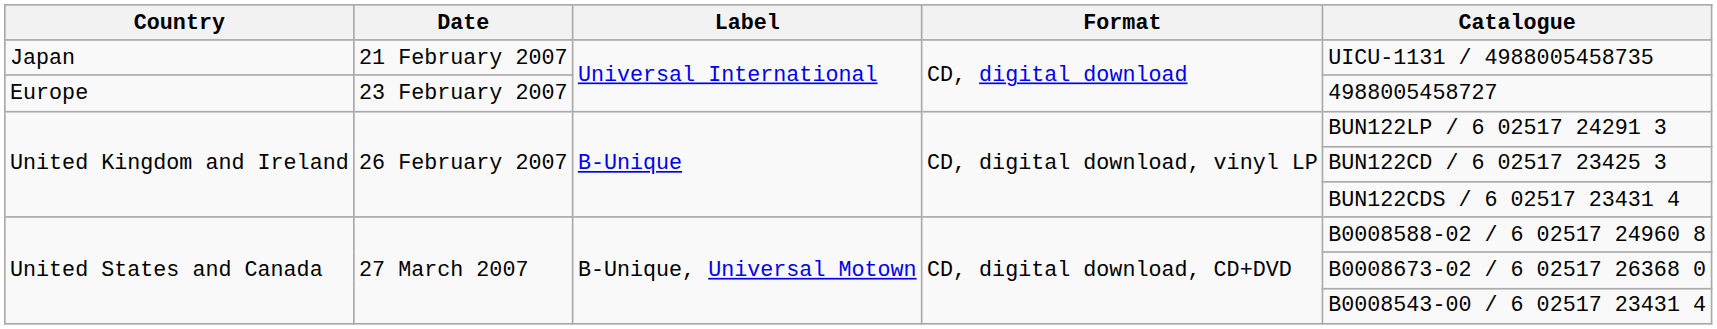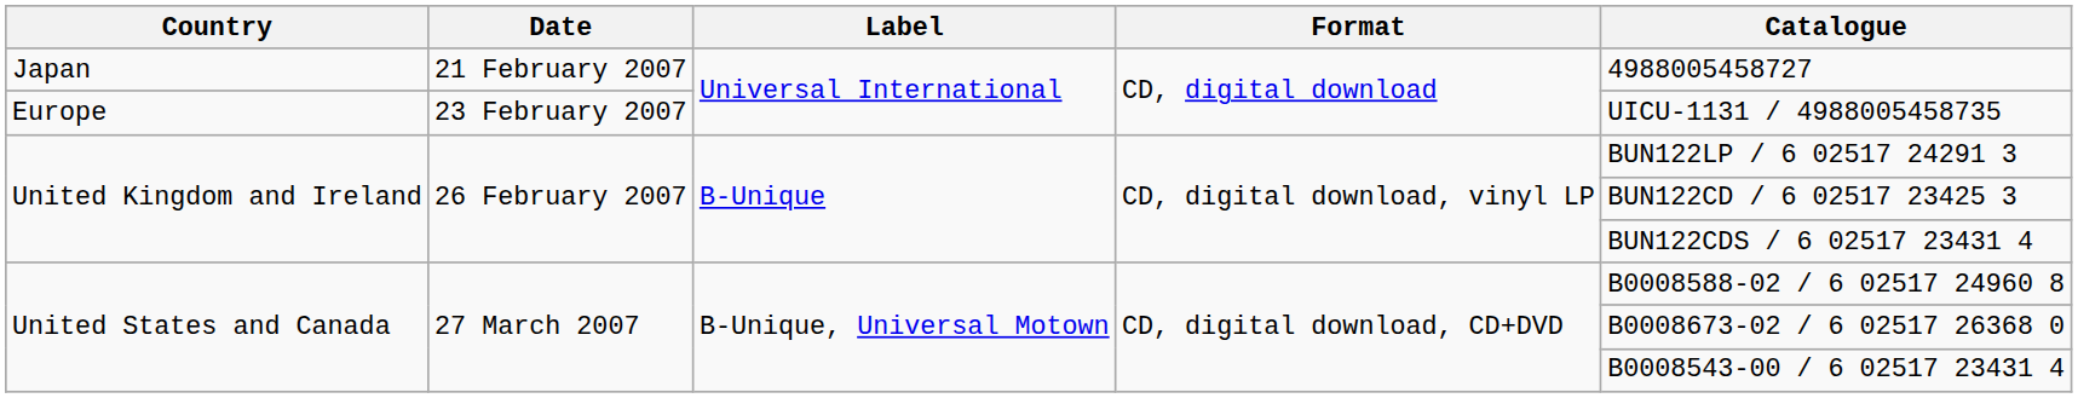Japan | Catalogue: UICU-1131 / 4988005458735 -> 4988005458727
Europe | Catalogue: 4988005458727 -> UICU-1131 / 4988005458735
